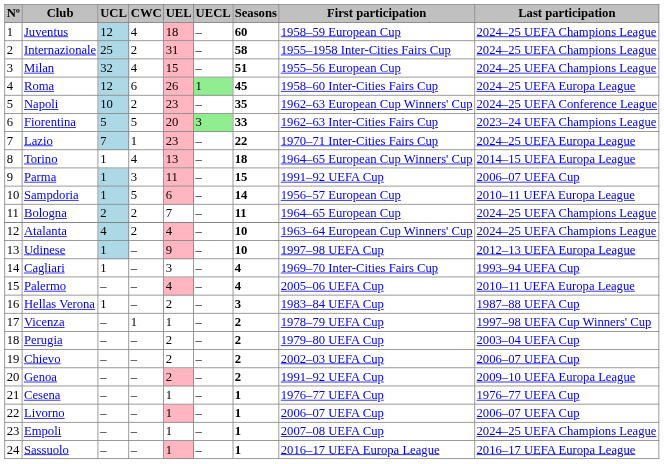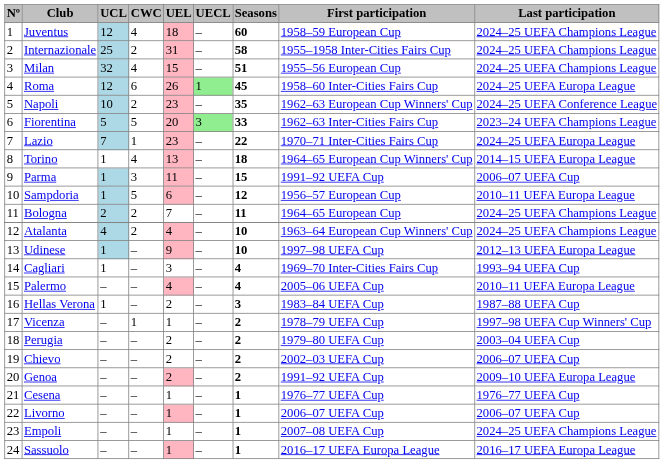Sampdoria | Seasons: 14 -> 12
